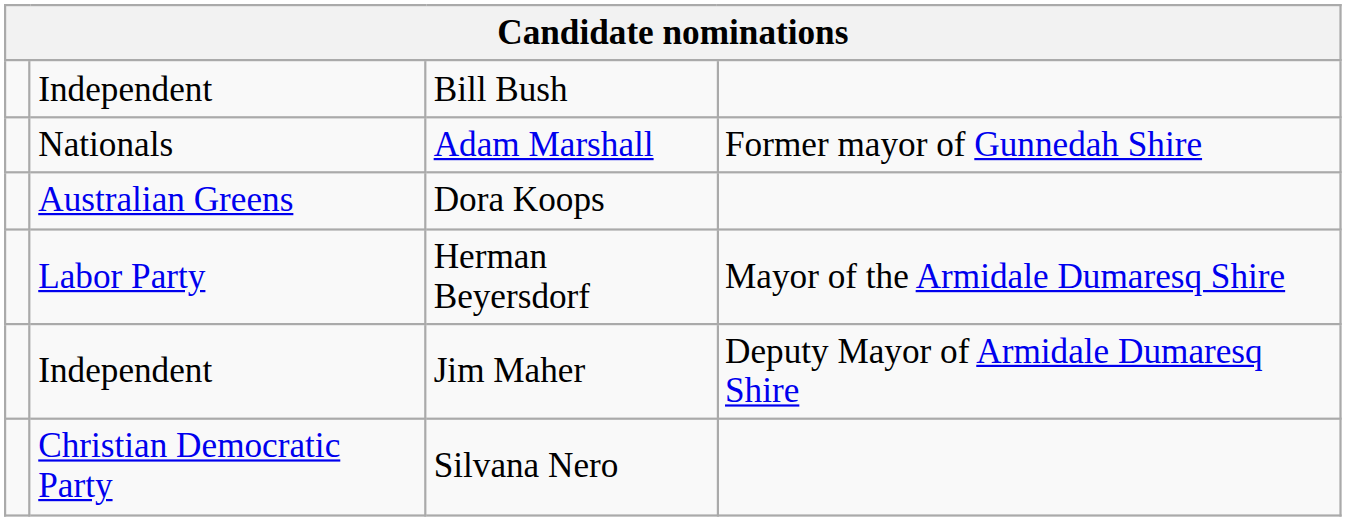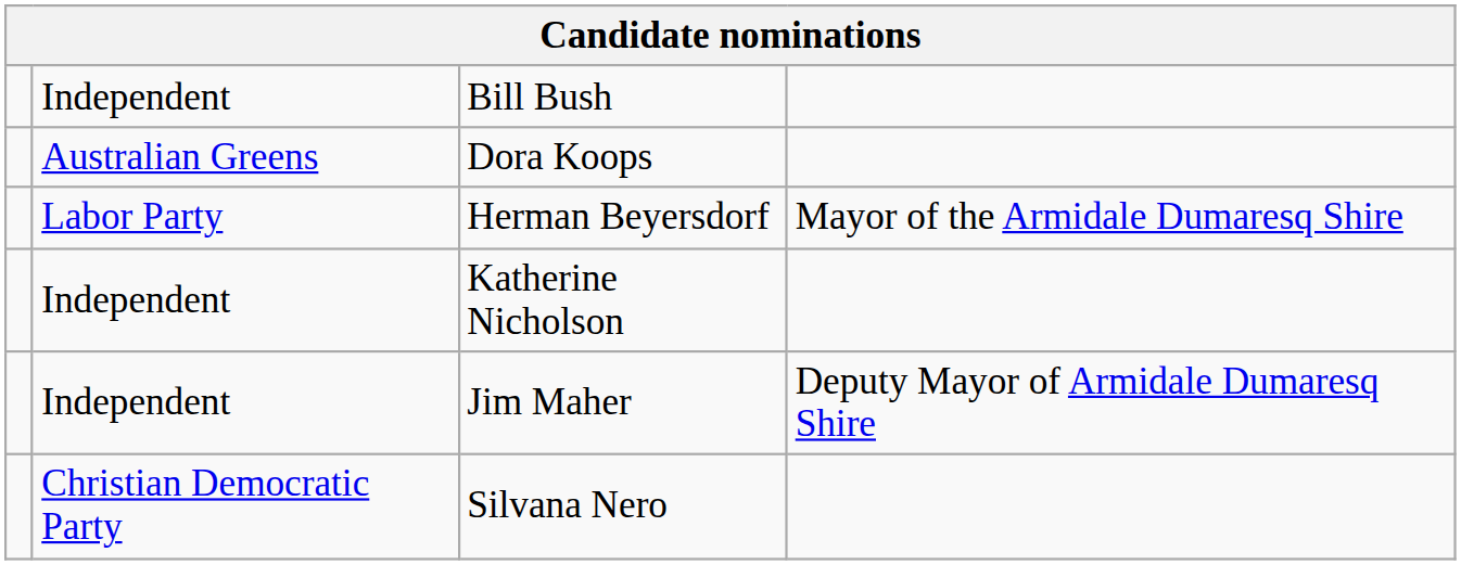- row: Nationals | Adam Marshall | Former mayor of Gunnedah Shire
+ row: Independent | Katherine Nicholson
